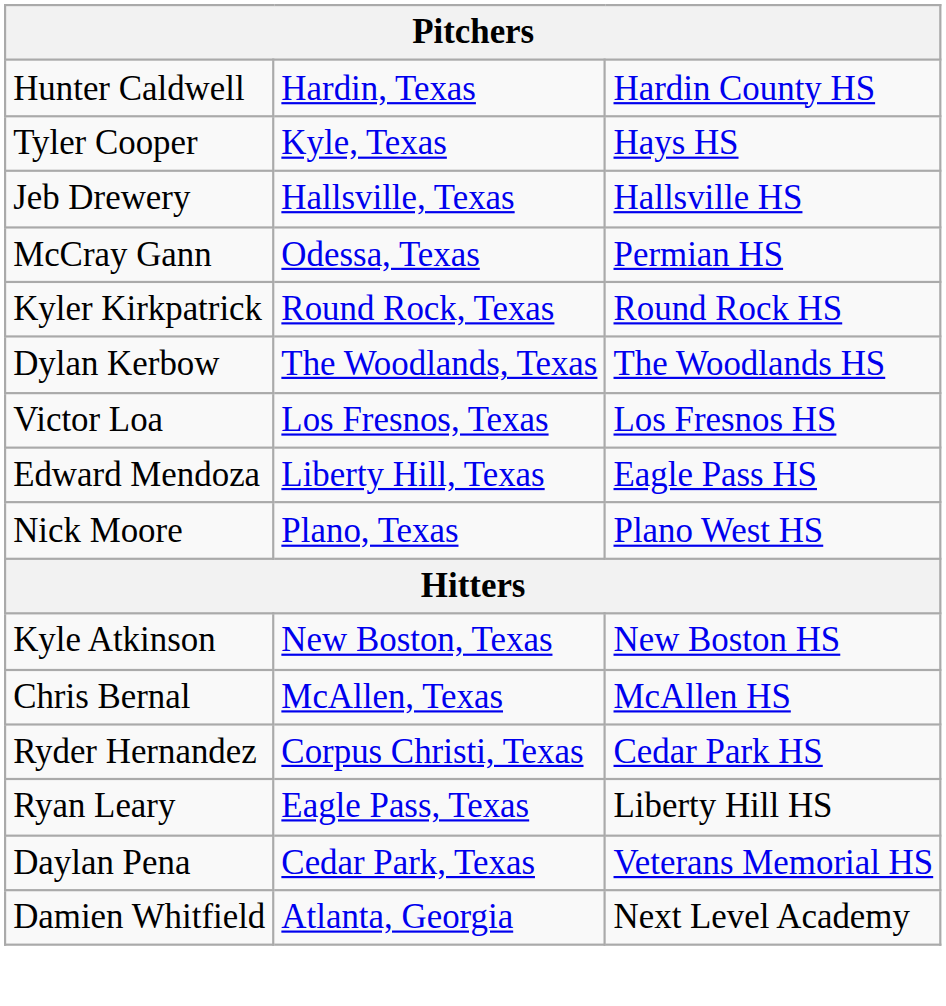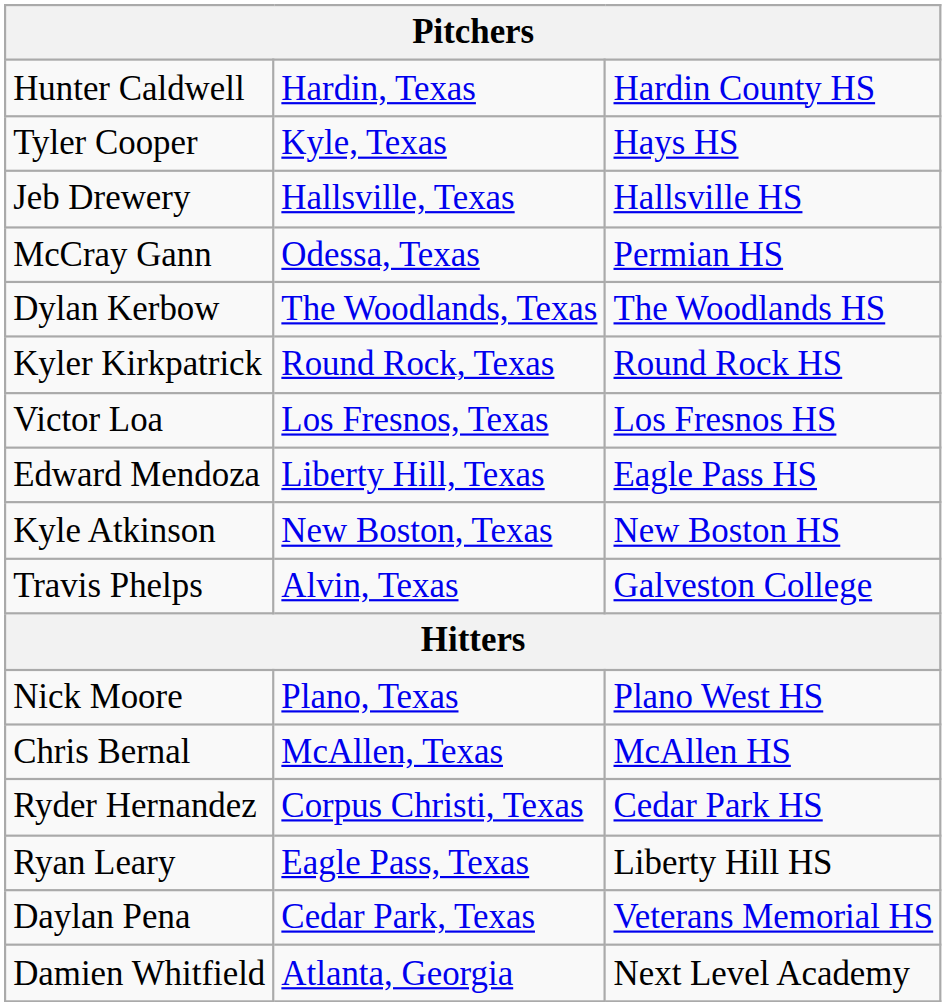rows swapped: Dylan Kerbow <-> Kyler Kirkpatrick
rows swapped: Nick Moore <-> Kyle Atkinson
+ row: Travis Phelps | Alvin, Texas | Galveston College
